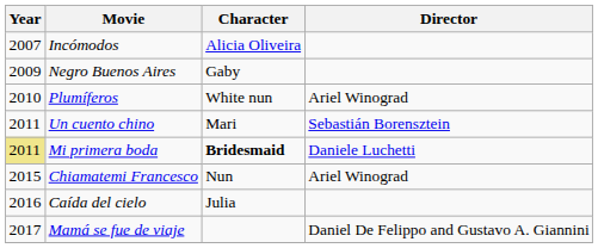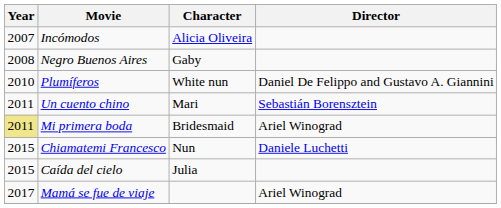Negro Buenos Aires | Year: 2009 -> 2008
Plumíferos | Director: Ariel Winograd -> Daniel De Felippo and Gustavo A. Giannini
Mi primera boda | Character: bold -> normal
Mi primera boda | Director: Daniele Luchetti -> Ariel Winograd
Chiamatemi Francesco | Director: Ariel Winograd -> Daniele Luchetti
Caída del cielo | Year: 2016 -> 2015
Mamá se fue de viaje | Director: Daniel De Felippo and Gustavo A. Giannini -> Ariel Winograd
